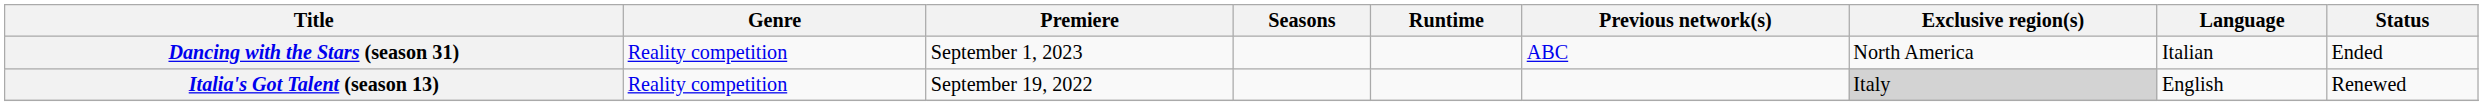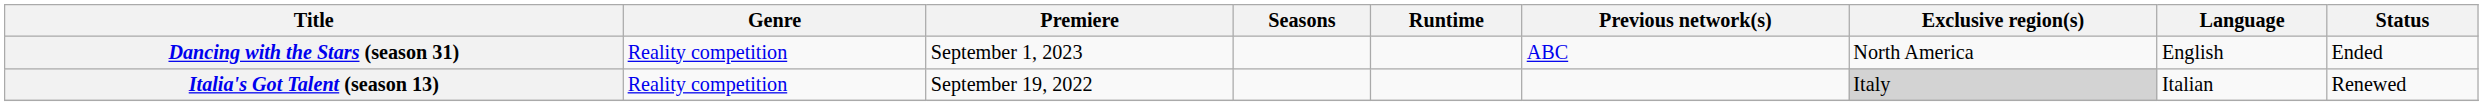Dancing with the Stars (season 31) | Language: Italian -> English
Italia's Got Talent (season 13) | Language: English -> Italian
